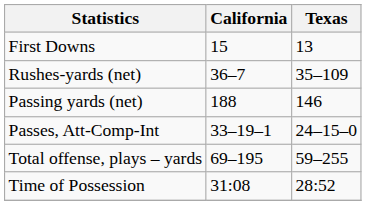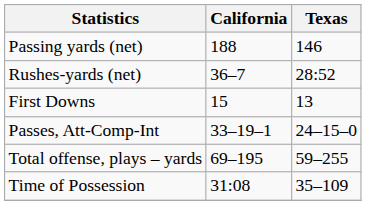rows swapped: First Downs <-> Passing yards (net)
Rushes-yards (net) | Texas: 35–109 -> 28:52
Time of Possession | Texas: 28:52 -> 35–109
